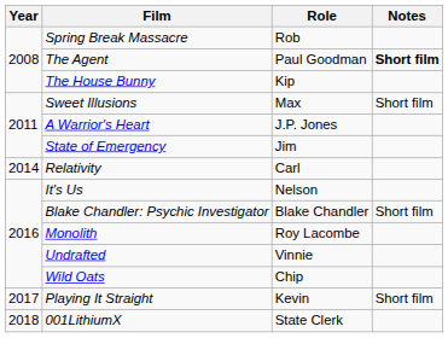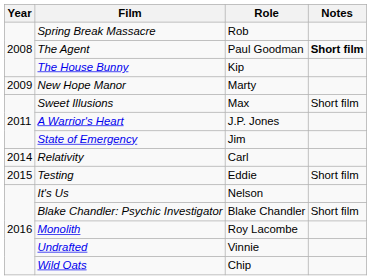+ row: 2009 | New Hope Manor | Marty
+ row: 2015 | Testing | Eddie | Short film
- row: 2017 | Playing It Straight | Kevin | Short film
- row: 2018 | 001LithiumX | State Clerk
